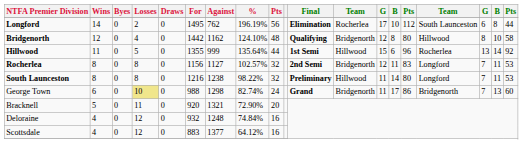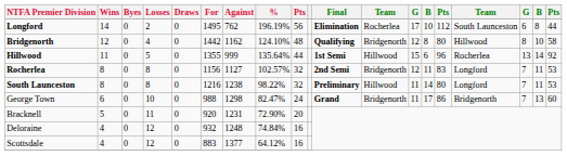George Town | Losses: khaki background -> no background
George Town | %: 82.74% -> 82.47%
Bracknell | Against: 1321 -> 1231
